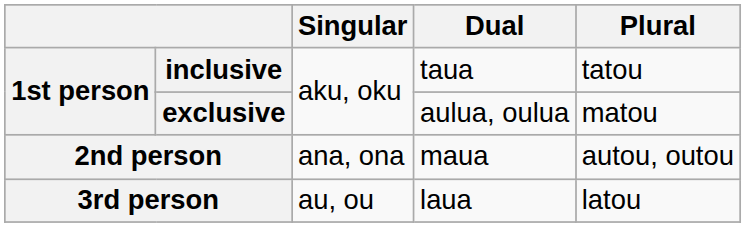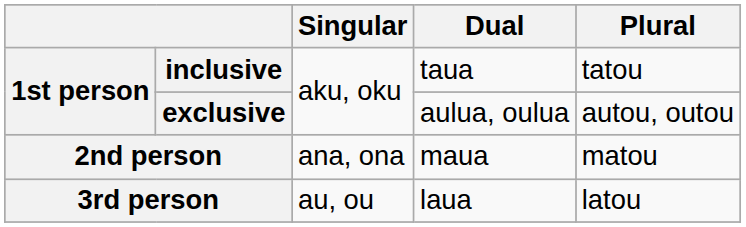exclusive | Plural: matou -> autou, outou
2nd person | Plural: autou, outou -> matou
